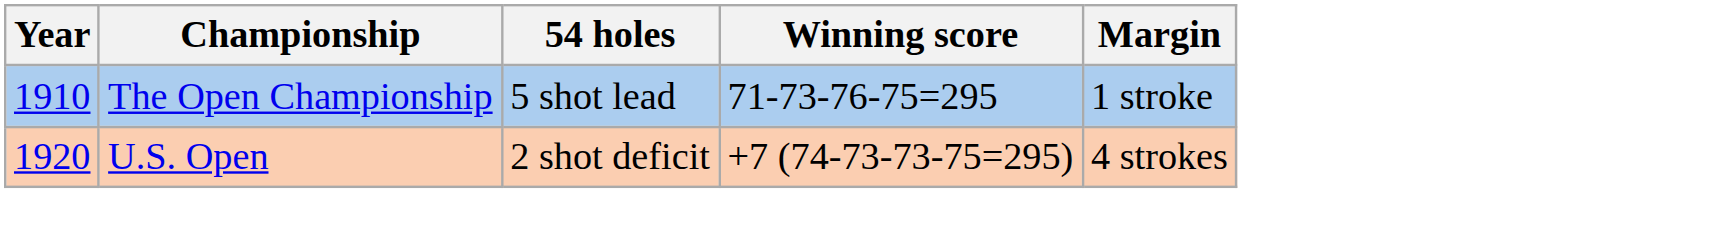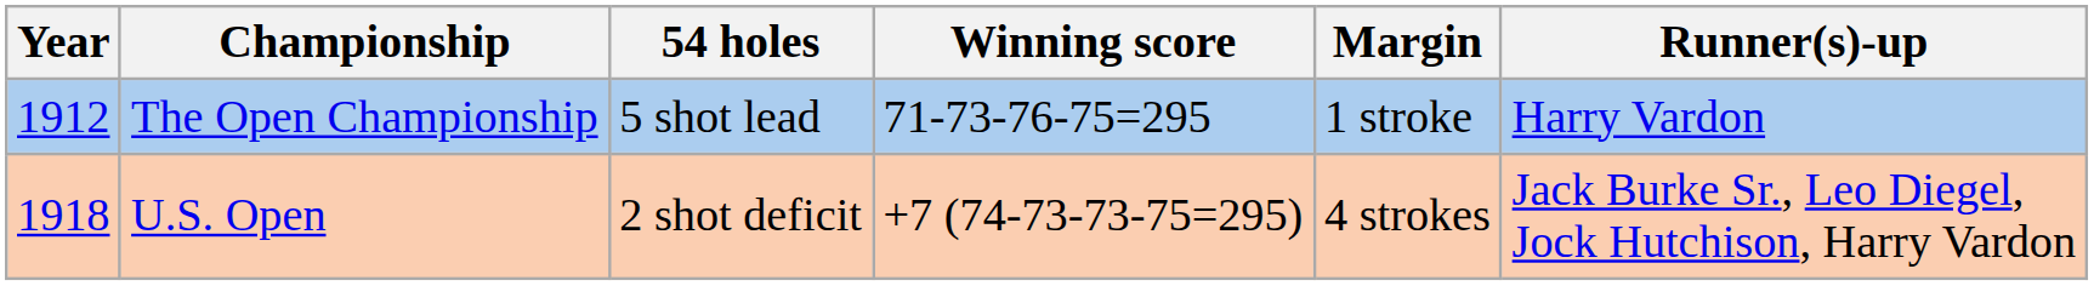+ column: Runner(s)-up | Harry Vardon | Jack Burke Sr., Leo Diegel, Jock Hutchison, Harry Vardon
The Open Championship | Year: 1910 -> 1912
U.S. Open | Year: 1920 -> 1918
